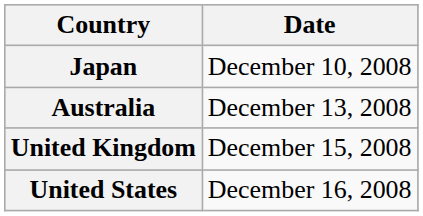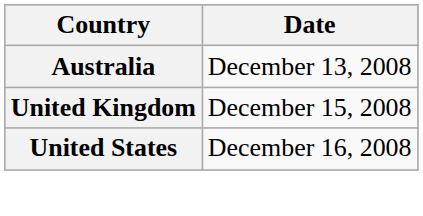- row: Japan | December 10, 2008
